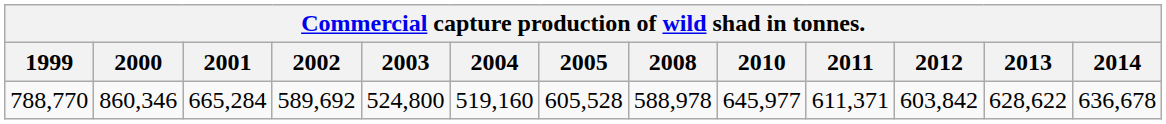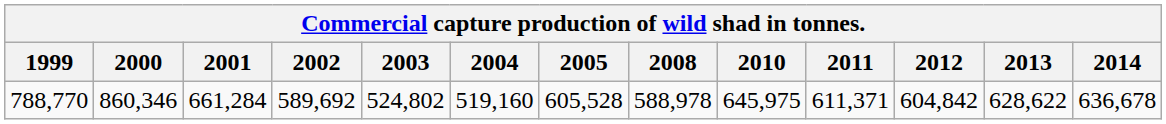788,770 | 2001: 665,284 -> 661,284
788,770 | 2003: 524,800 -> 524,802
788,770 | 2010: 645,977 -> 645,975
788,770 | 2012: 603,842 -> 604,842
